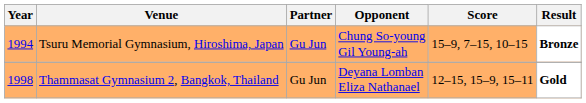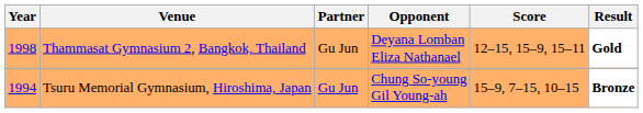rows swapped: Tsuru Memorial Gymnasium, Hiroshima, Japan <-> Thammasat Gymnasium 2, Bangkok, Thailand
